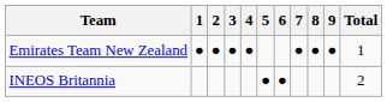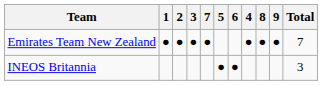columns swapped: 4 <-> 7
Emirates Team New Zealand | Total: 1 -> 7
INEOS Britannia | Total: 2 -> 3
